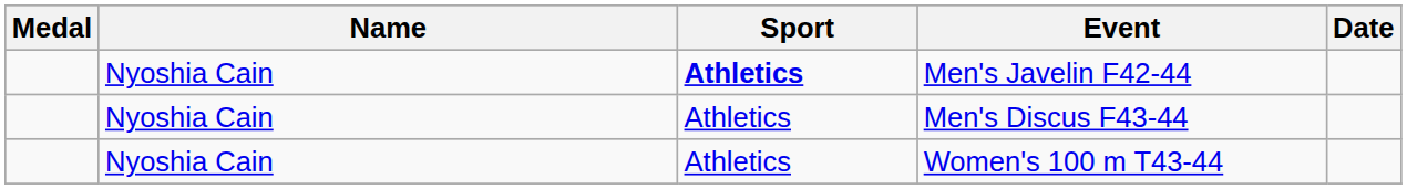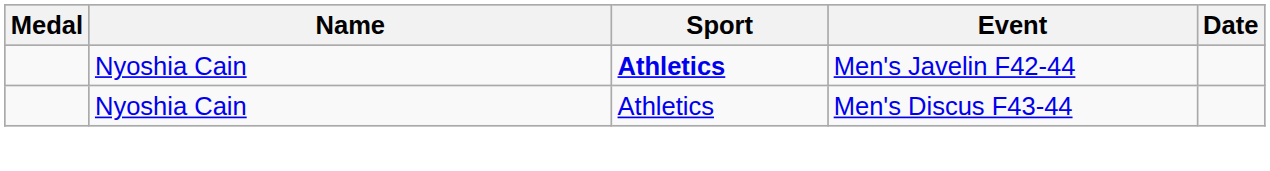- row: Nyoshia Cain | Athletics | Women's 100 m T43-44
